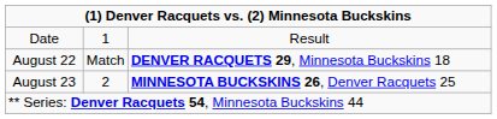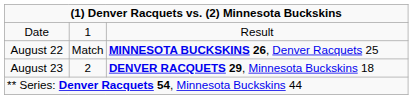August 22 | column 3: DENVER RACQUETS 29, Minnesota Buckskins 18 -> MINNESOTA BUCKSKINS 26, Denver Racquets 25
August 23 | column 3: MINNESOTA BUCKSKINS 26, Denver Racquets 25 -> DENVER RACQUETS 29, Minnesota Buckskins 18
